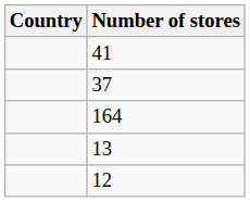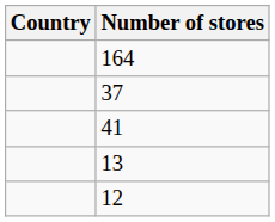rows swapped: 164 <-> 41
